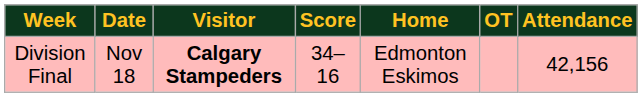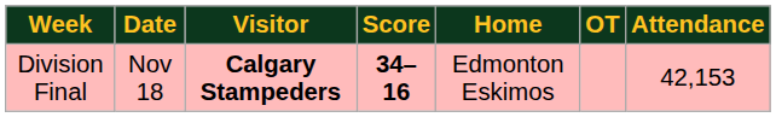Division Final | Score: normal -> bold
Division Final | Attendance: 42,156 -> 42,153
